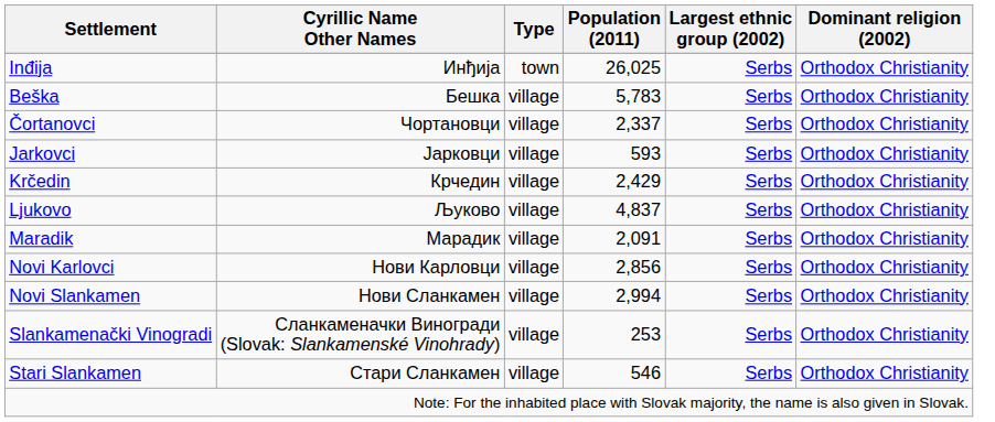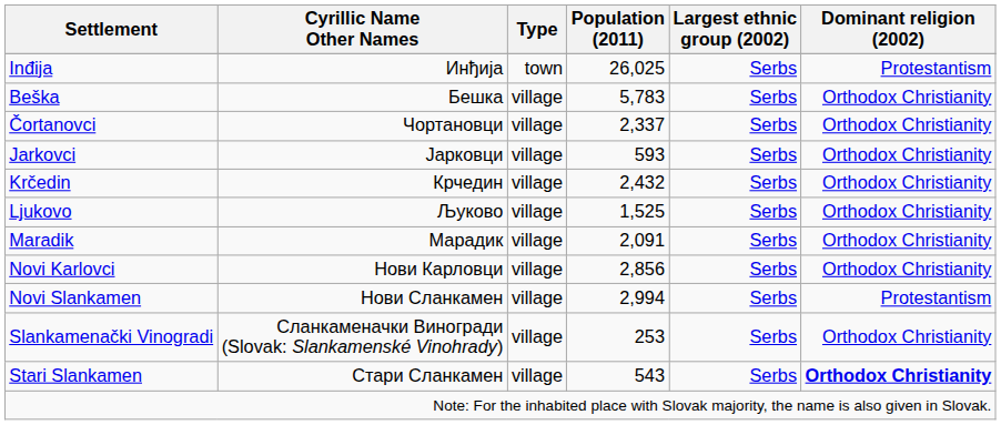Inđija | Dominant religion (2002): Orthodox Christianity -> Protestantism
Krčedin | Population (2011): 2,429 -> 2,432
Ljukovo | Population (2011): 4,837 -> 1,525
Novi Slankamen | Dominant religion (2002): Orthodox Christianity -> Protestantism
Stari Slankamen | Population (2011): 546 -> 543
Stari Slankamen | Dominant religion (2002): normal -> bold
